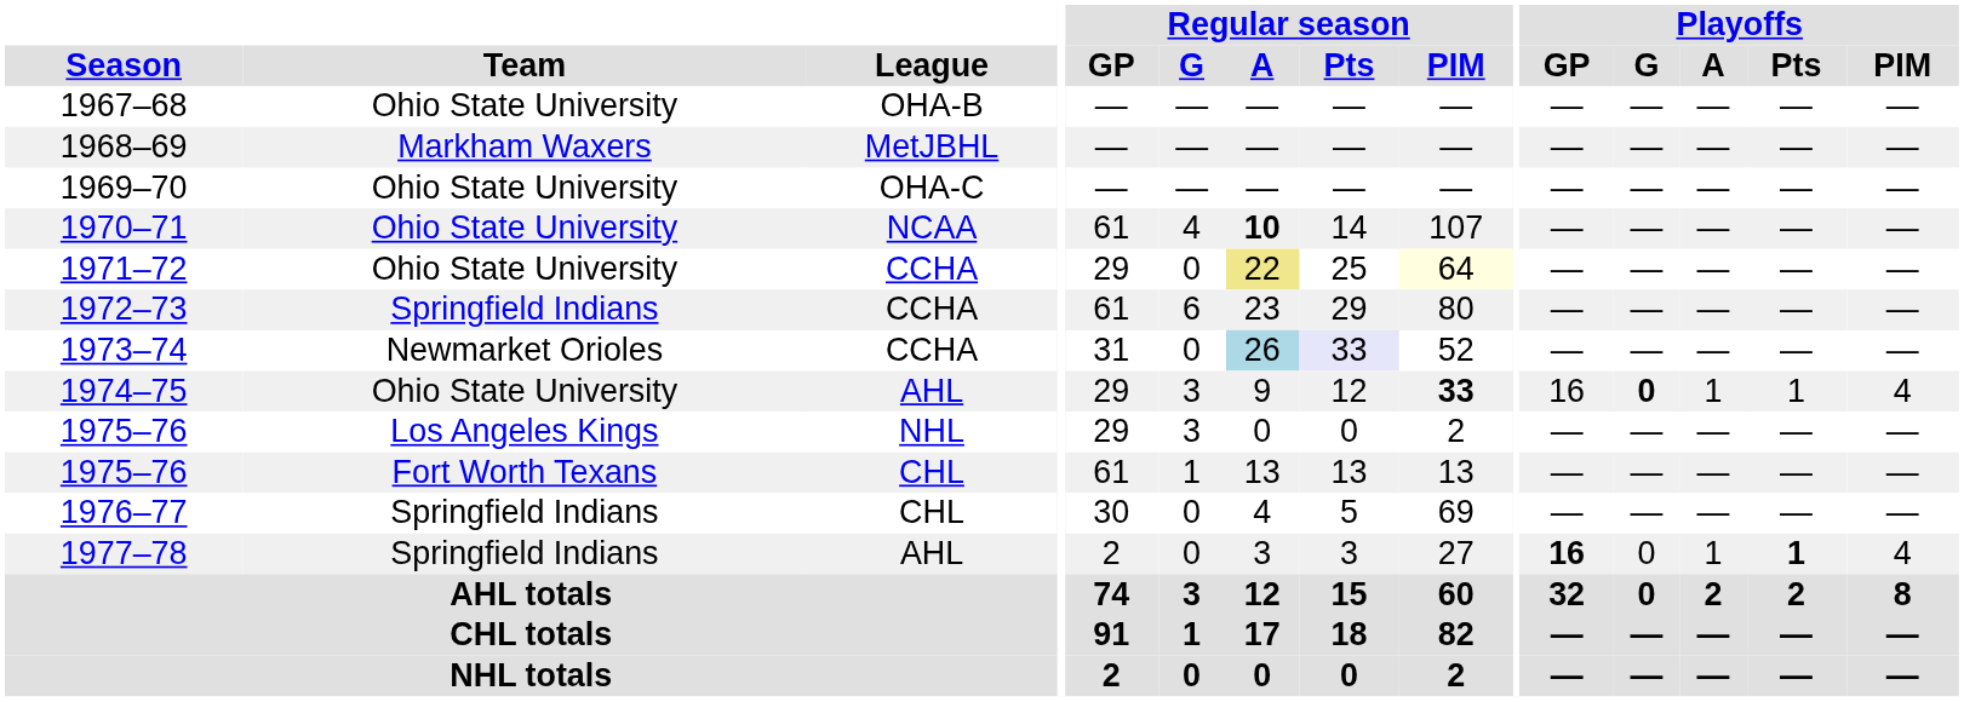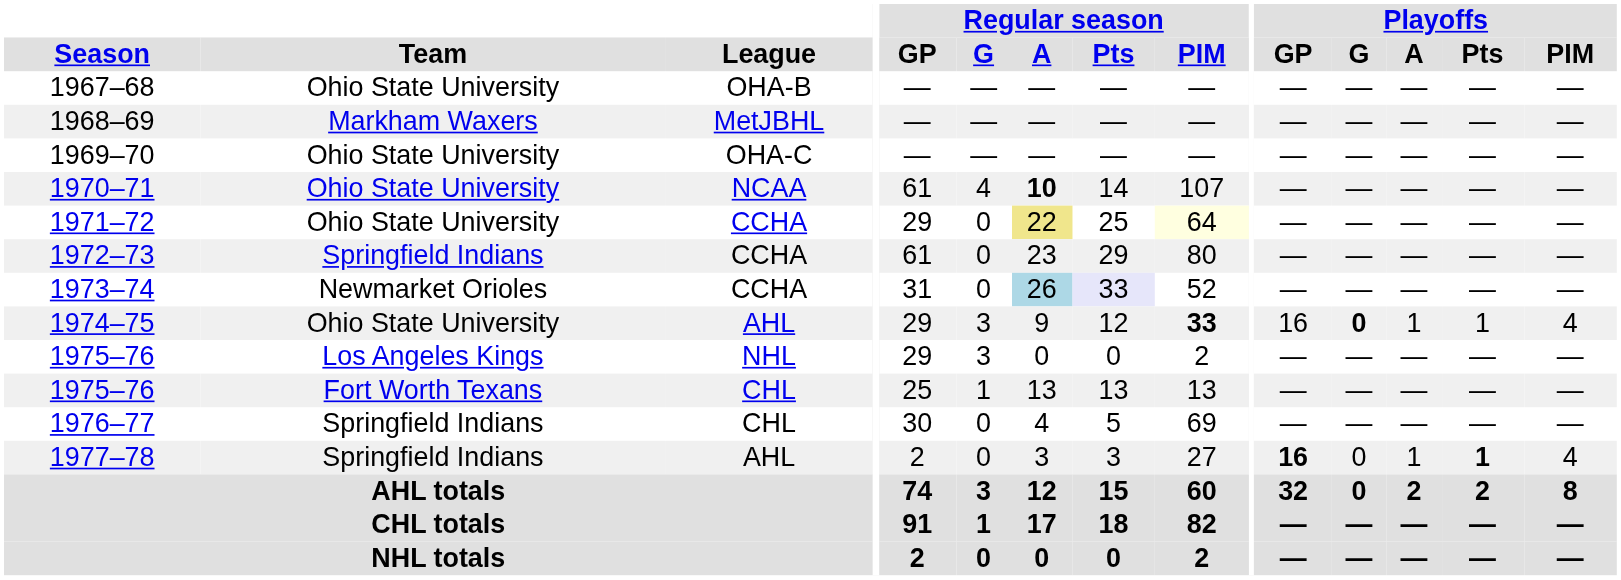1972–73 | Regular season / G: 6 -> 0
1975–76 / CHL | Regular season / GP: 61 -> 25
